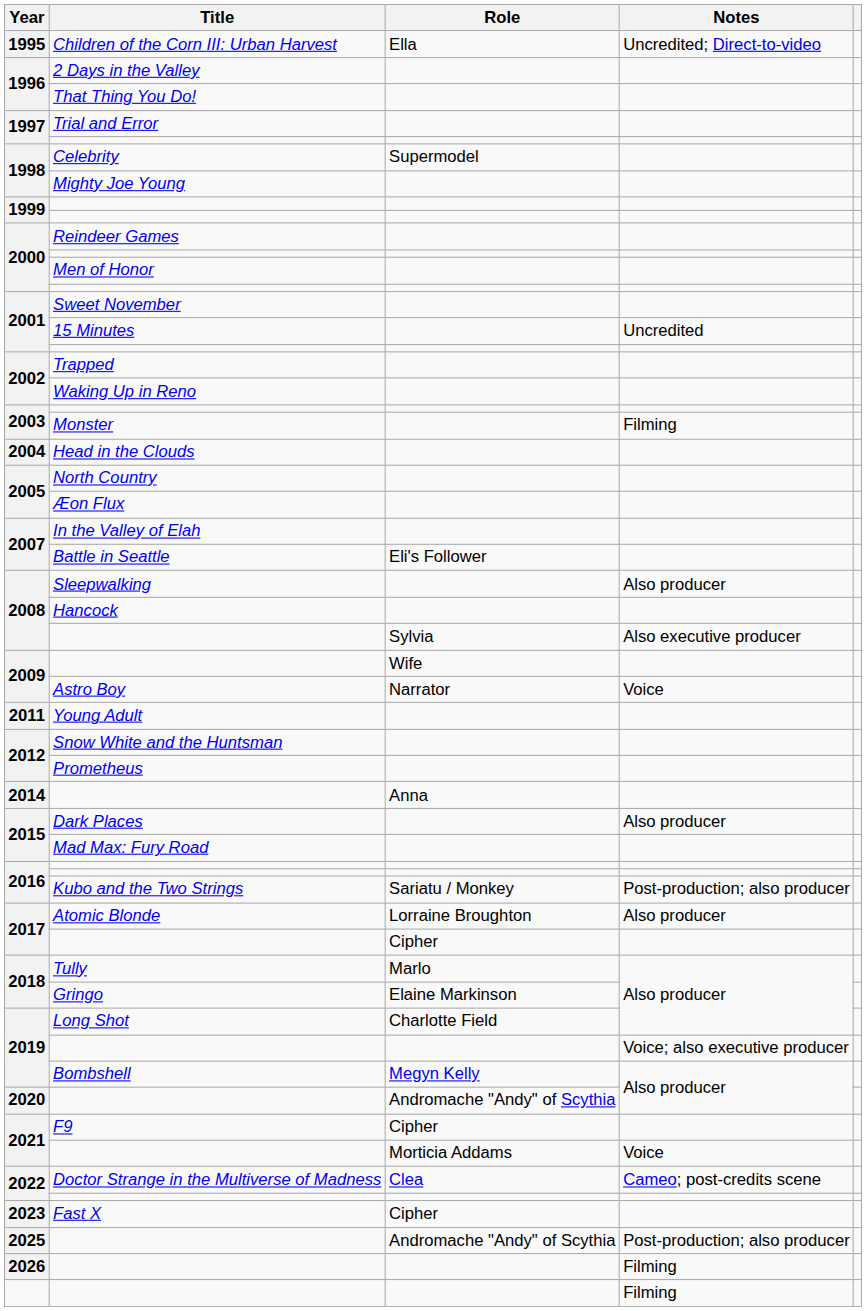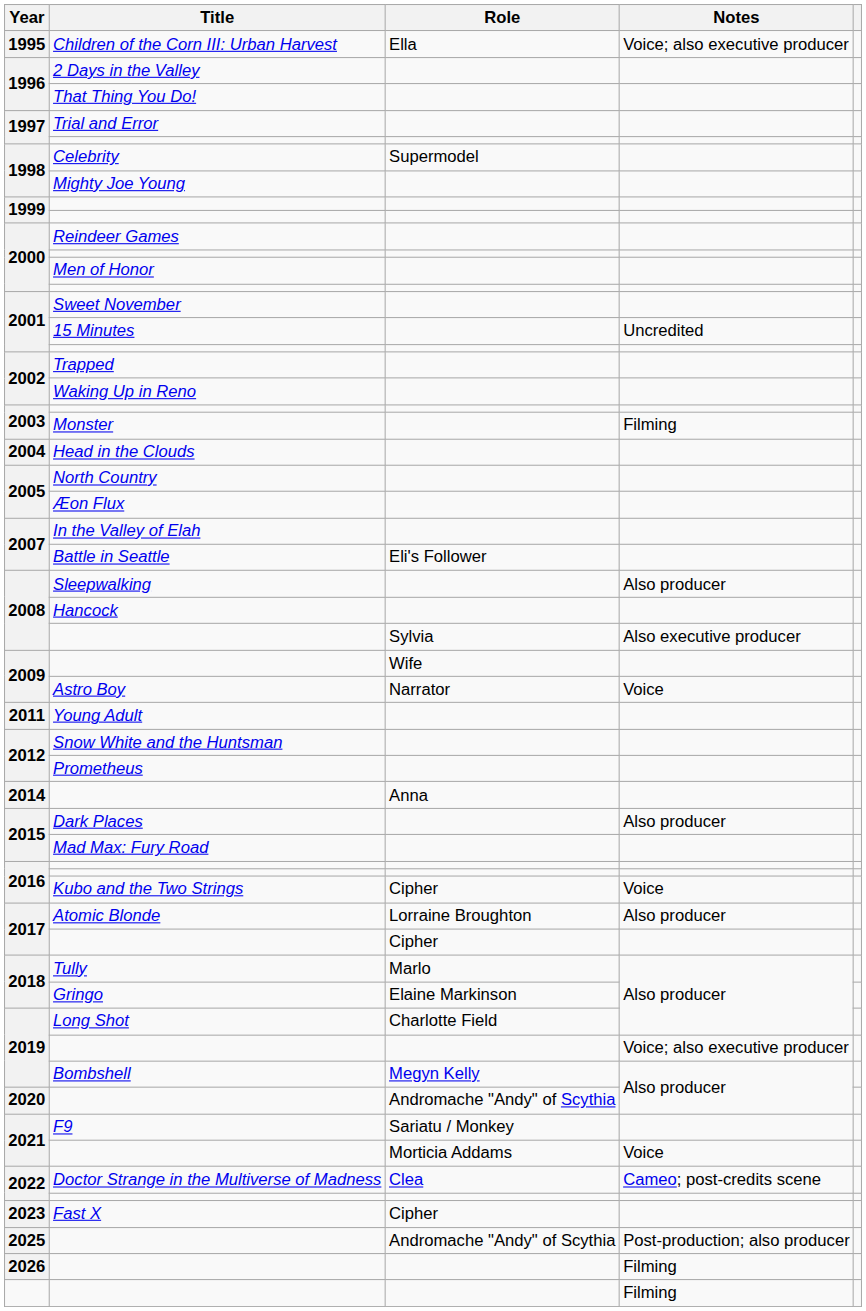Children of the Corn III: Urban Harvest | Notes: Uncredited; Direct-to-video -> Voice; also executive producer
Kubo and the Two Strings | Role: Sariatu / Monkey -> Cipher
Kubo and the Two Strings | Notes: Post-production; also producer -> Voice
F9 | Role: Cipher -> Sariatu / Monkey
